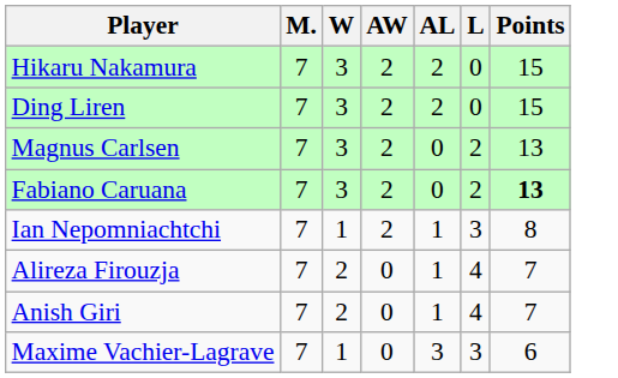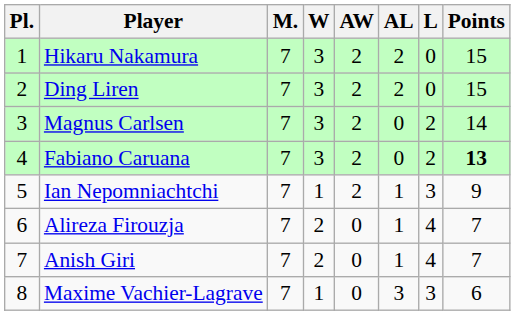+ column: Pl. | 1 | 2 | 3 | 4 | 5 | 6 | 7 | 8
Magnus Carlsen | Points: 13 -> 14
Ian Nepomniachtchi | Points: 8 -> 9
